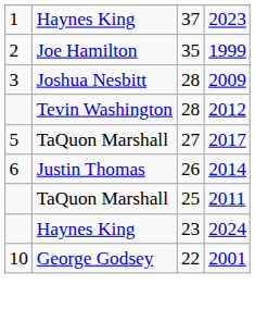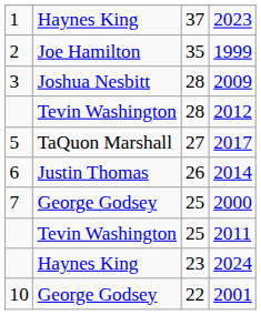+ row: 7 | George Godsey | 25 | 2000
2011 | column 2: TaQuon Marshall -> Tevin Washington
